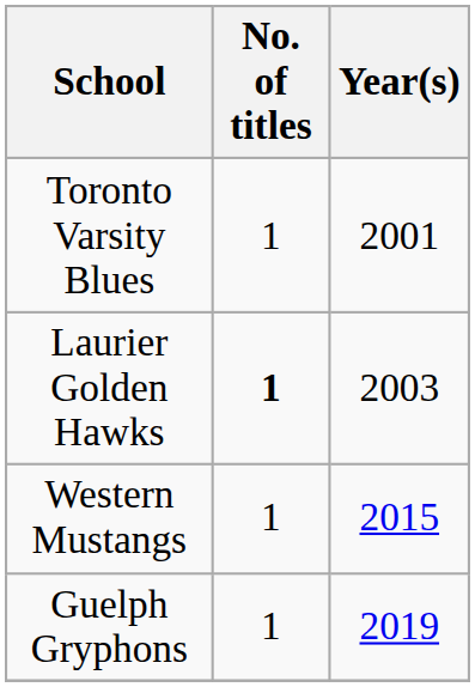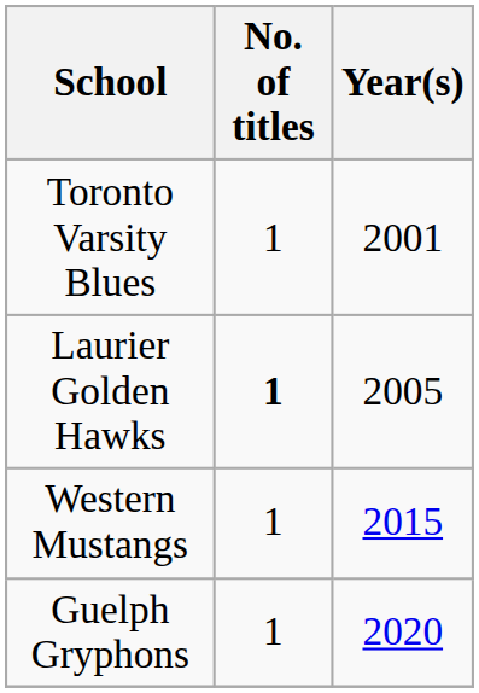Laurier Golden Hawks | Year(s): 2003 -> 2005
Guelph Gryphons | Year(s): 2019 -> 2020
